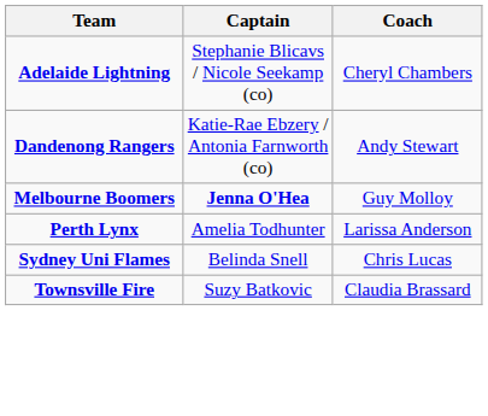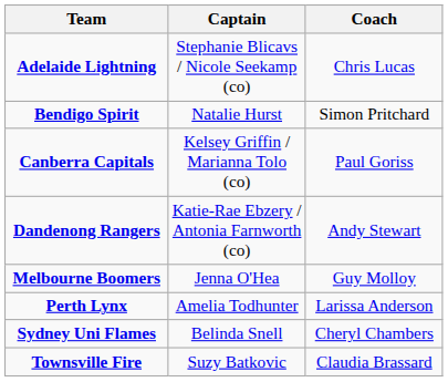Adelaide Lightning | Coach: Cheryl Chambers -> Chris Lucas
+ row: Bendigo Spirit | Natalie Hurst | Simon Pritchard
+ row: Canberra Capitals | Kelsey Griffin / Marianna Tolo (co) | Paul Goriss
Melbourne Boomers | Captain: bold -> normal
Sydney Uni Flames | Coach: Chris Lucas -> Cheryl Chambers
